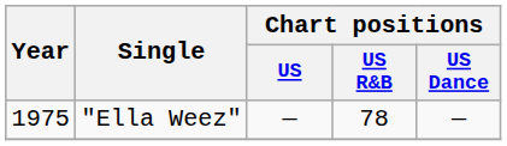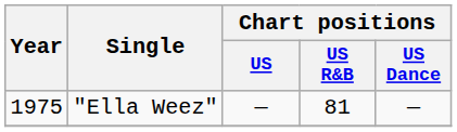"Ella Weez" | Chart positions / US R&B: 78 -> 81
